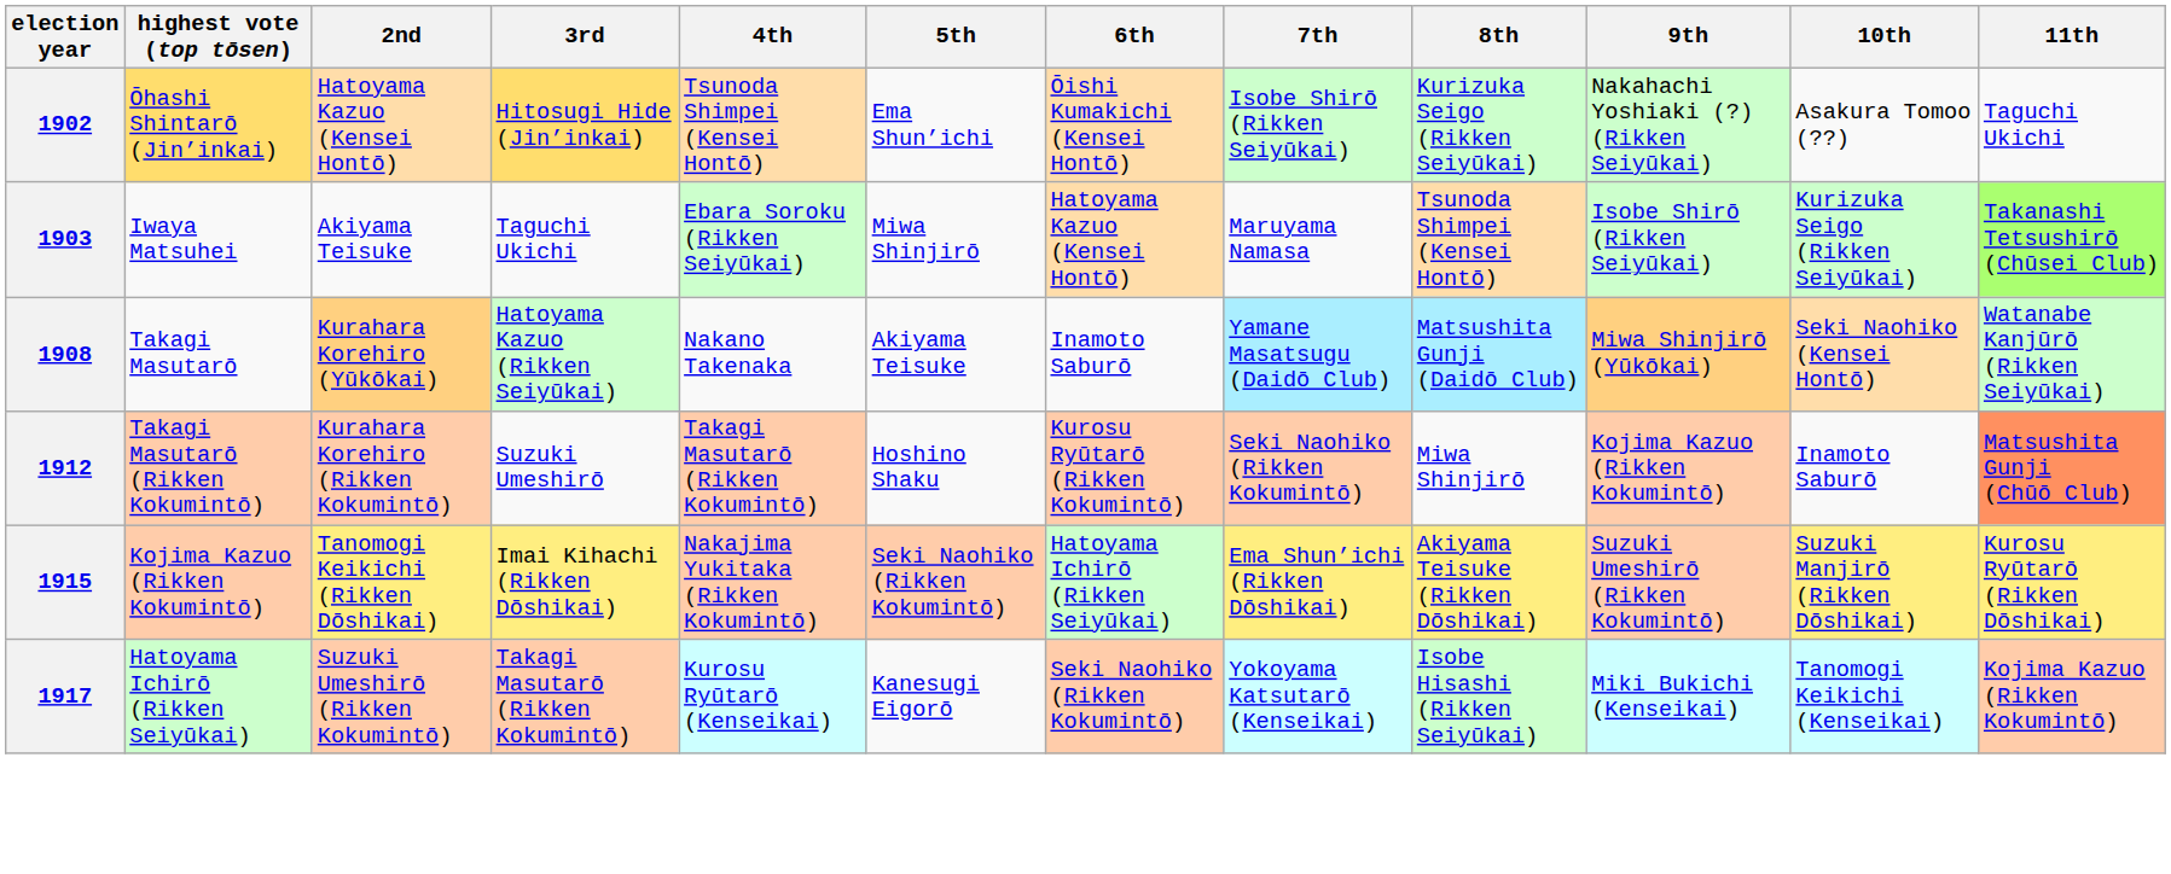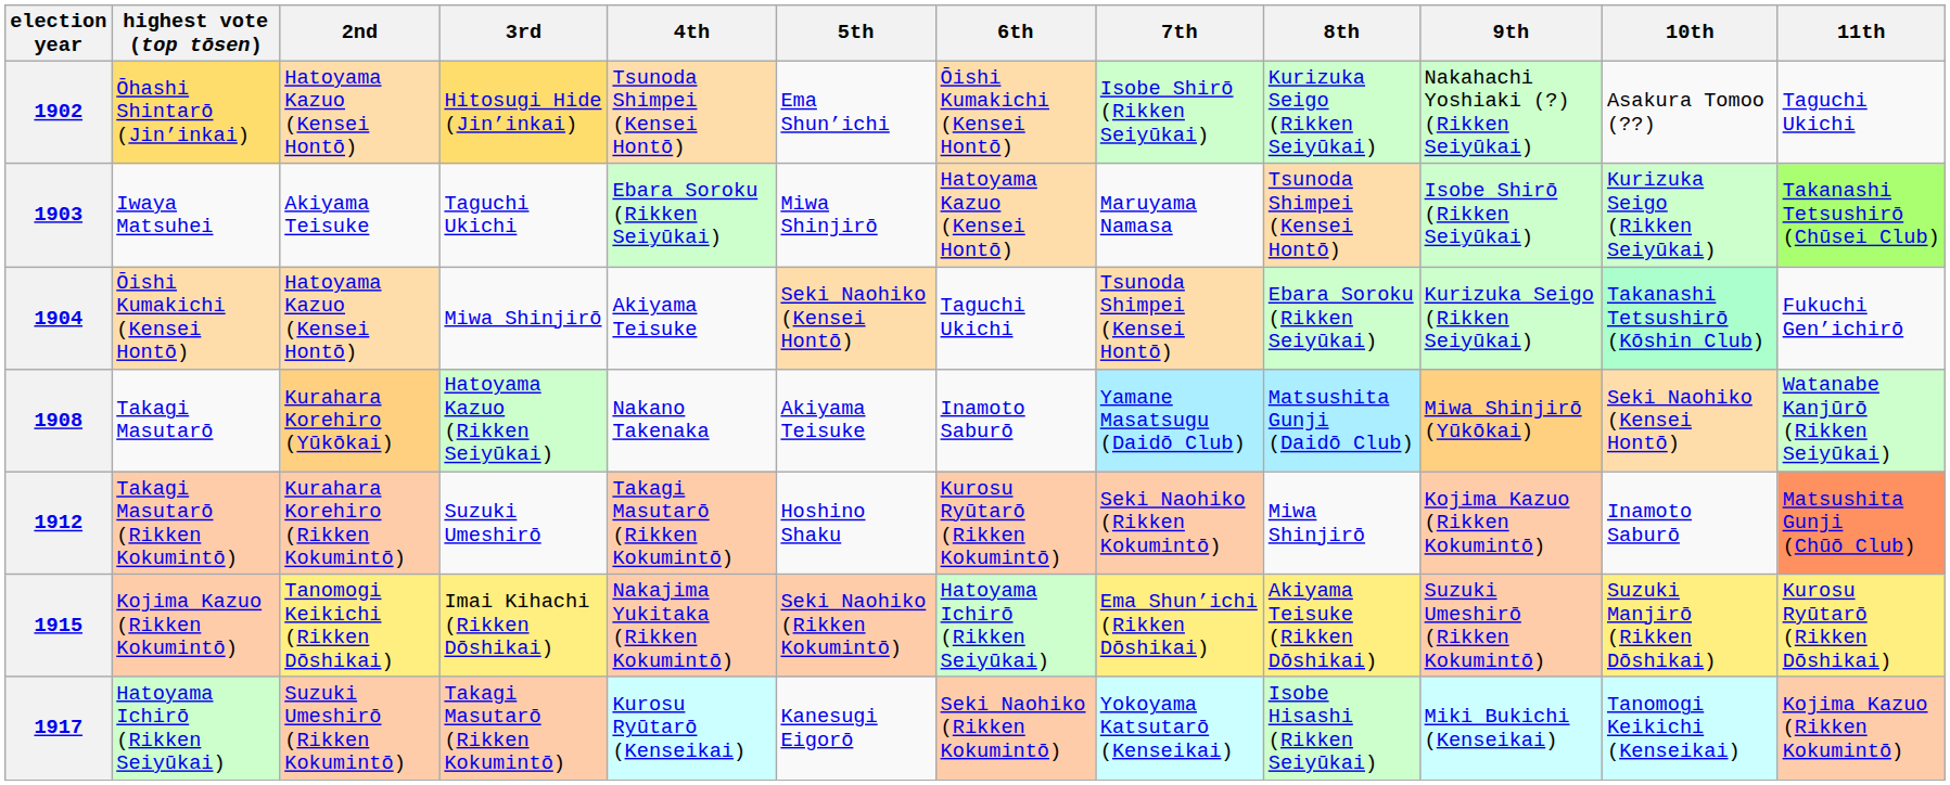+ row: 1904 | Ōishi Kumakichi (Kensei Hontō) | Hatoyama Kazuo (Kensei Hontō) | Miwa Shinjirō | Akiyama Teisuke | Seki Naohiko (Kensei Hontō) | Taguchi Ukichi | Tsunoda Shimpei (Kensei Hontō) | Ebara Soroku (Rikken Seiyūkai) | Kurizuka Seigo (Rikken Seiyūkai) | Takanashi Tetsushirō (Kōshin Club) | Fukuchi Gen’ichirō
